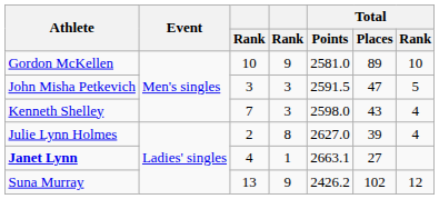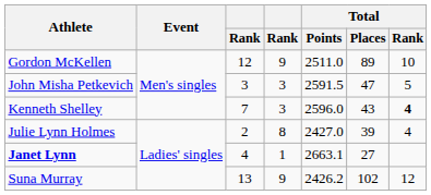Gordon McKellen | column 3: 10 -> 12
Gordon McKellen | Total / Points: 2581.0 -> 2511.0
Kenneth Shelley | Total / Points: 2598.0 -> 2596.0
Kenneth Shelley | Total / Rank: normal -> bold
Julie Lynn Holmes | Total / Points: 2627.0 -> 2427.0
